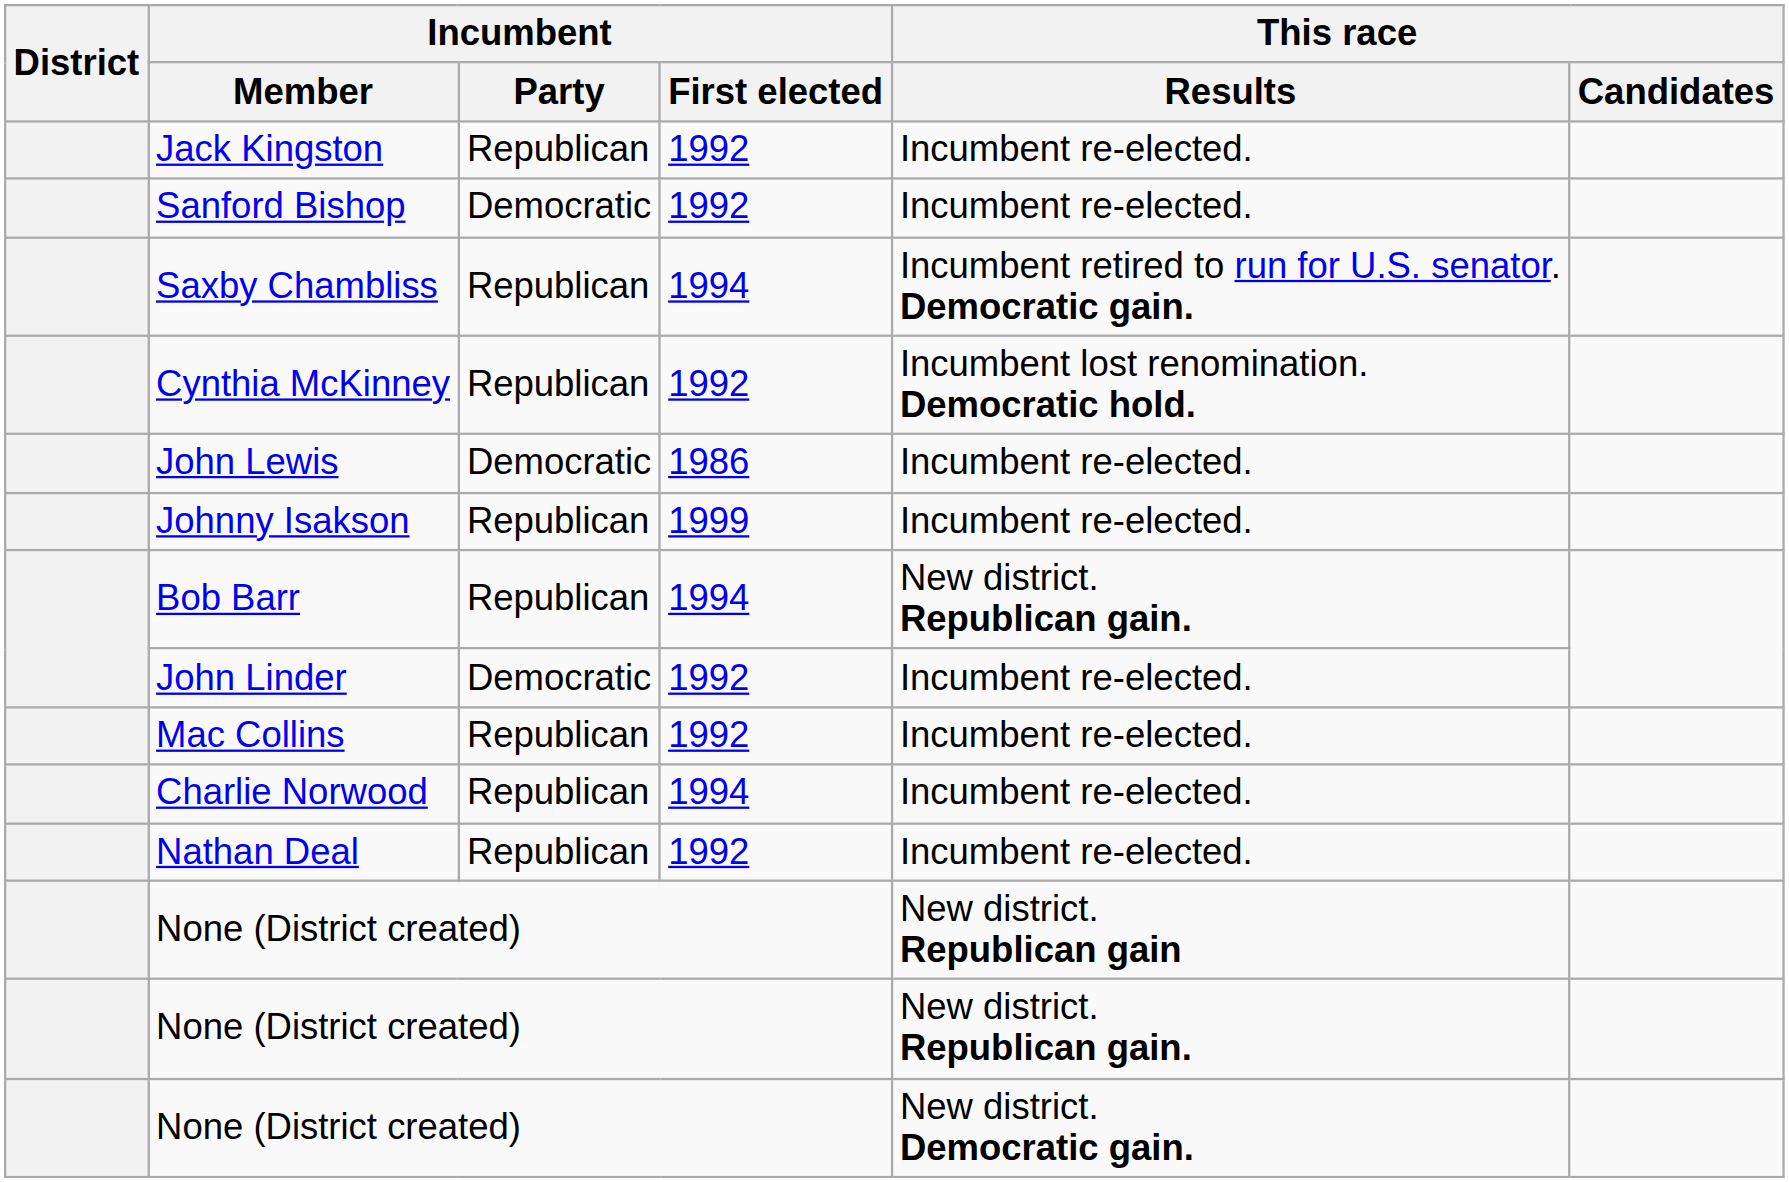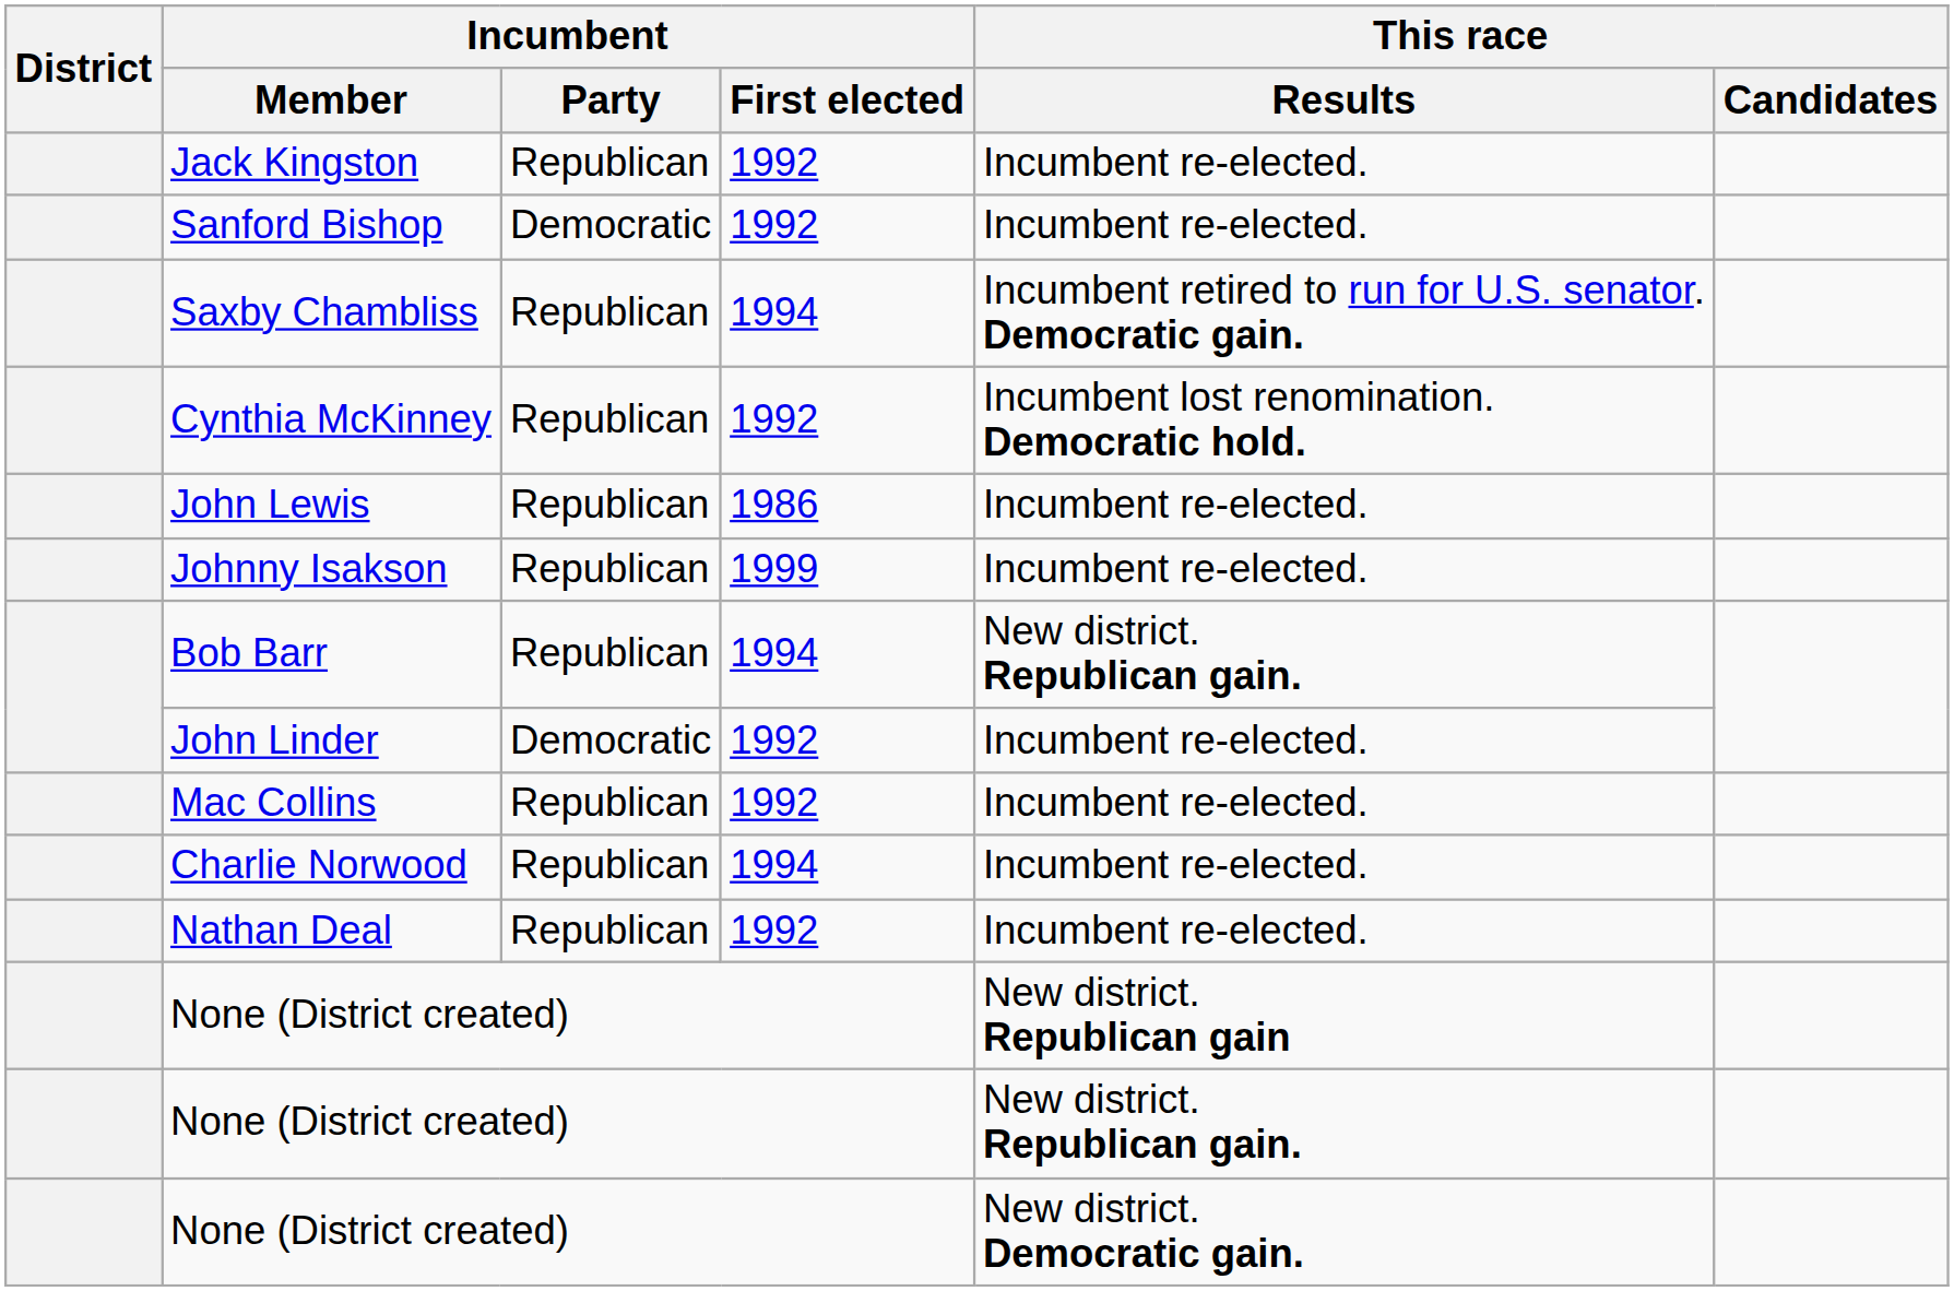John Lewis | Incumbent / Party: Democratic -> Republican
